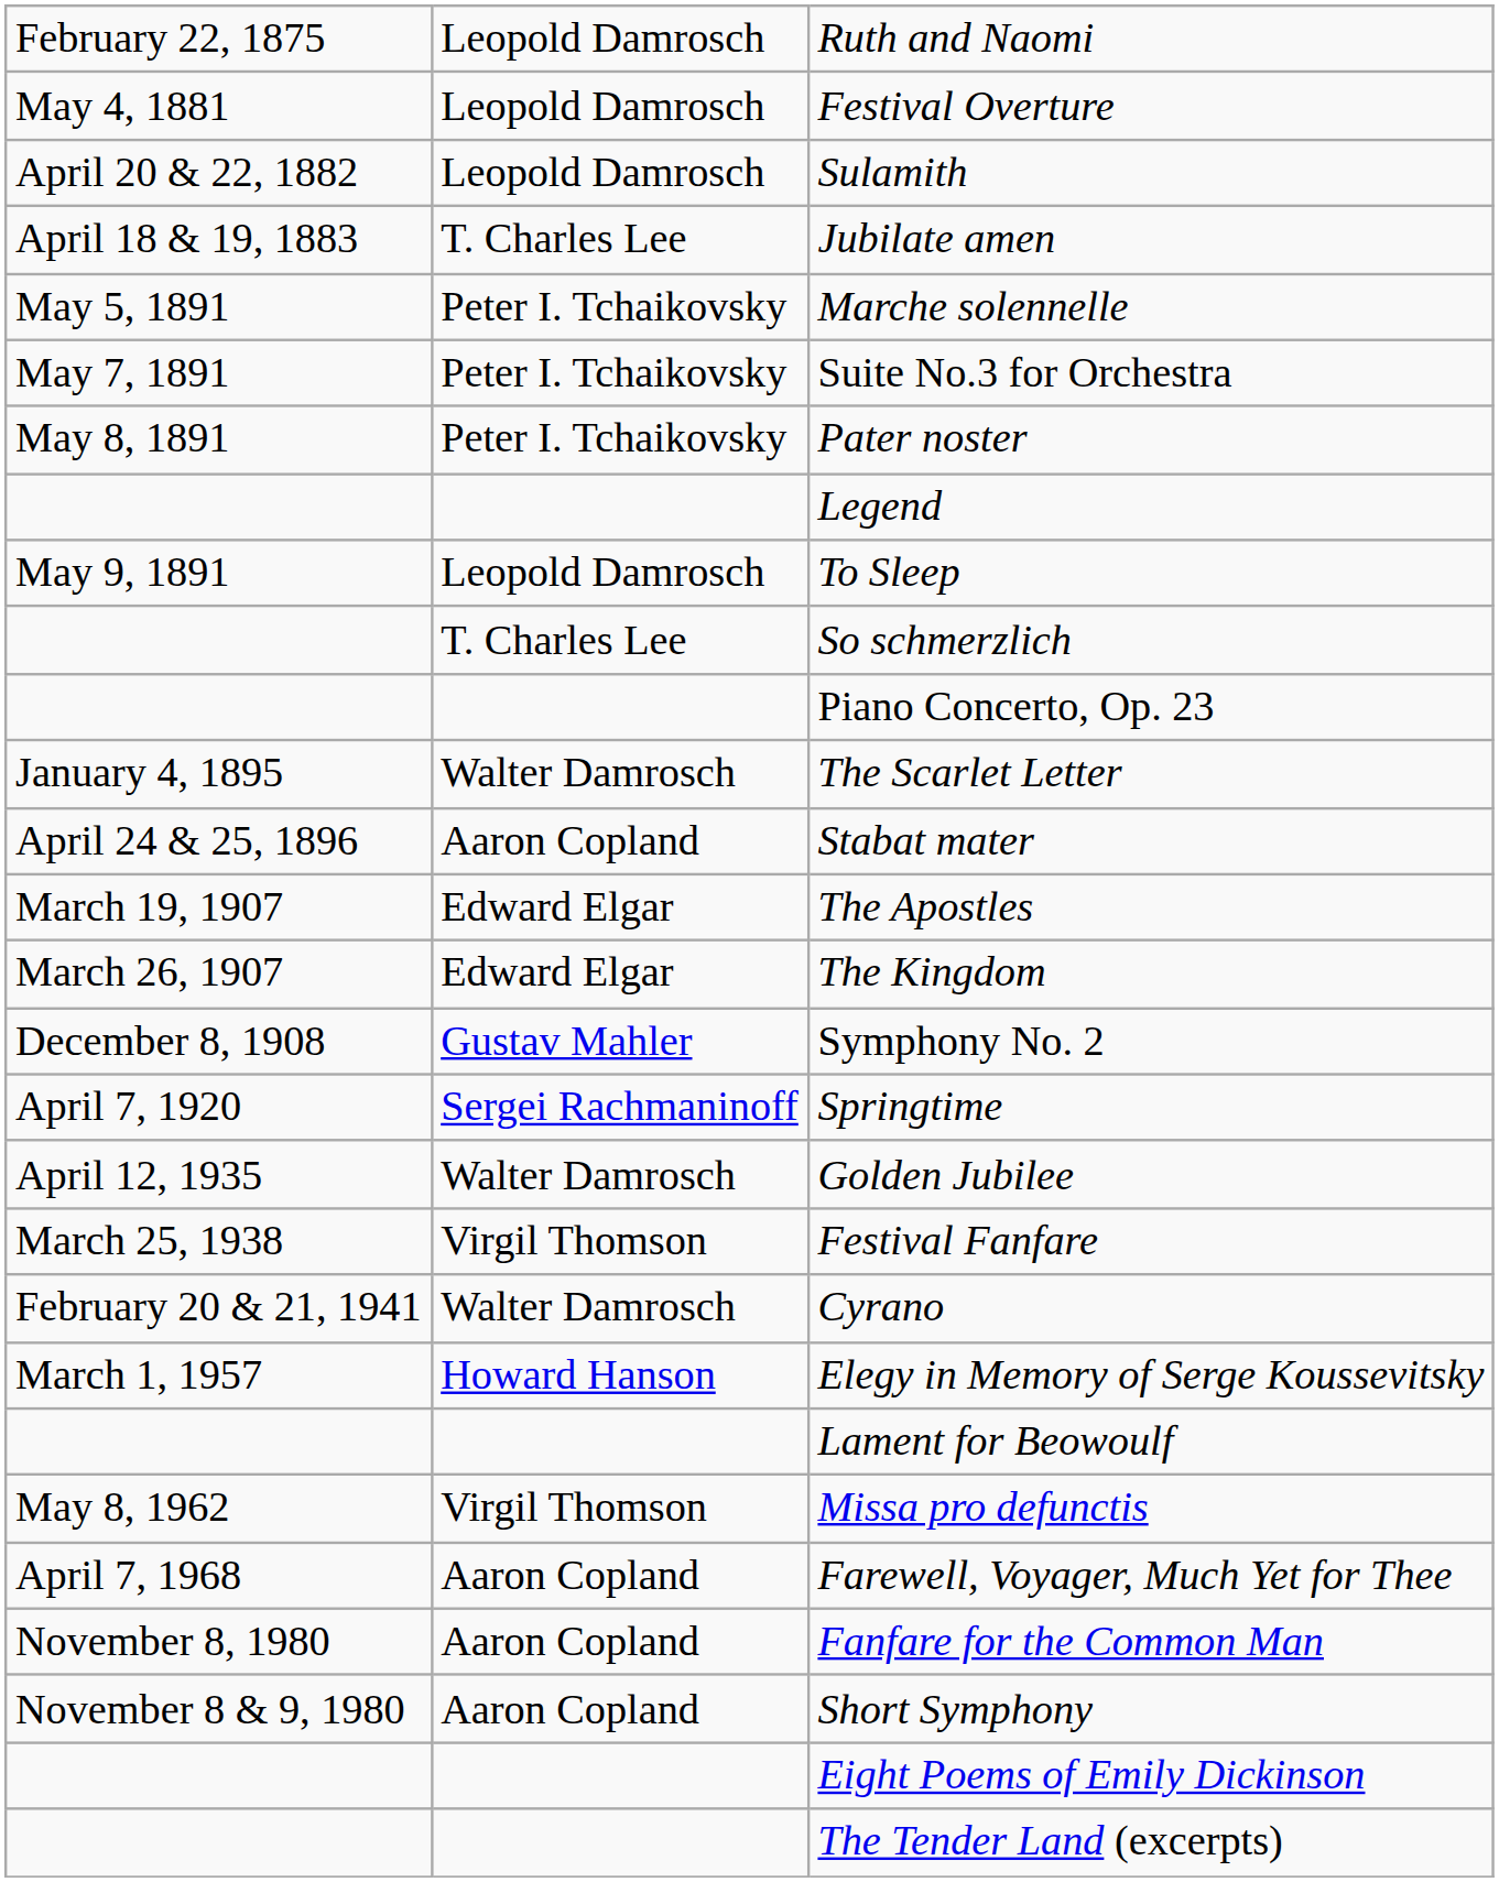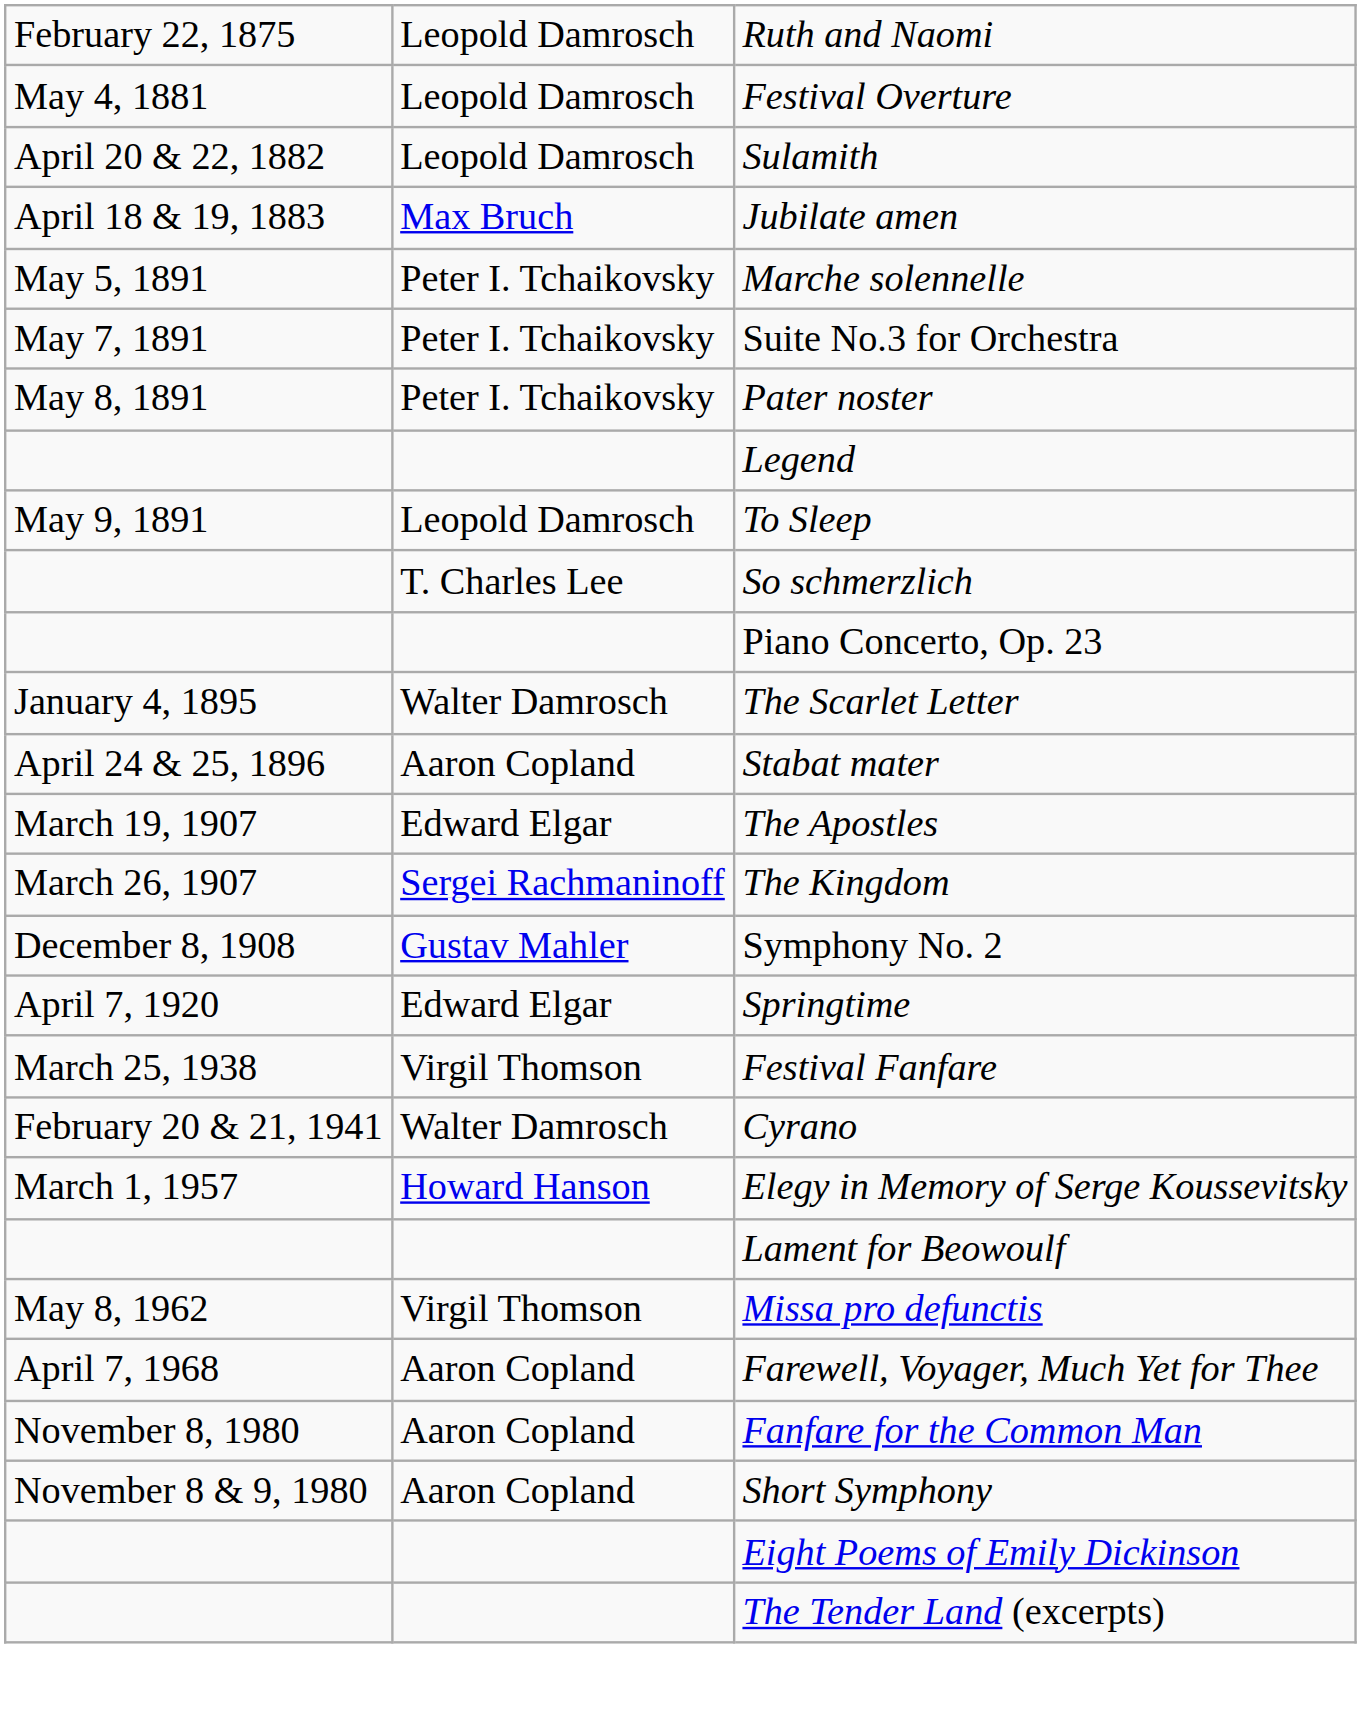Jubilate amen | column 2: T. Charles Lee -> Max Bruch
The Kingdom | column 2: Edward Elgar -> Sergei Rachmaninoff
Springtime | column 2: Sergei Rachmaninoff -> Edward Elgar
- row: April 12, 1935 | Walter Damrosch | Golden Jubilee
